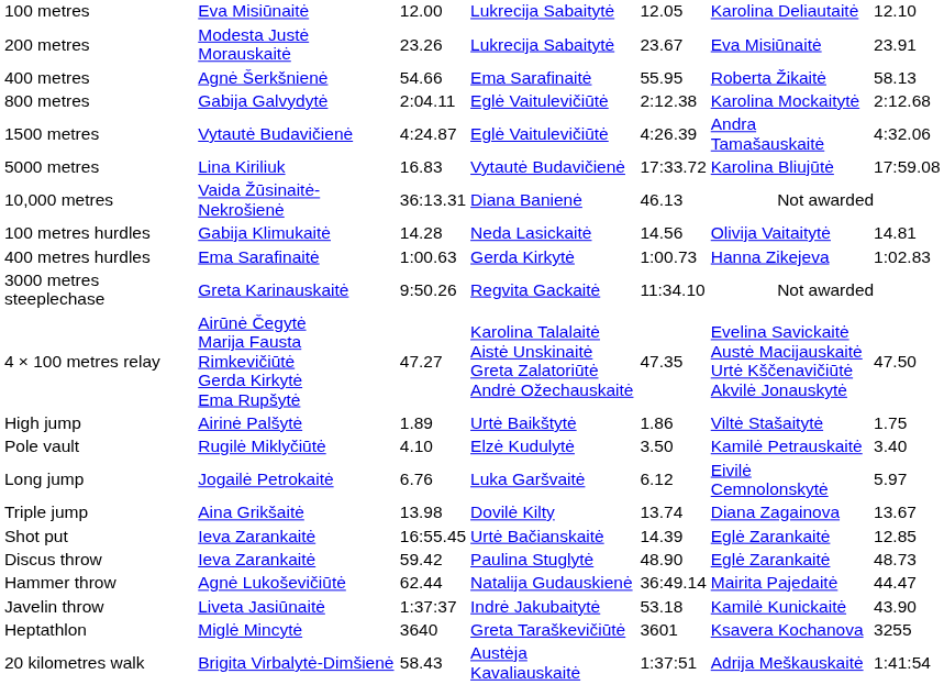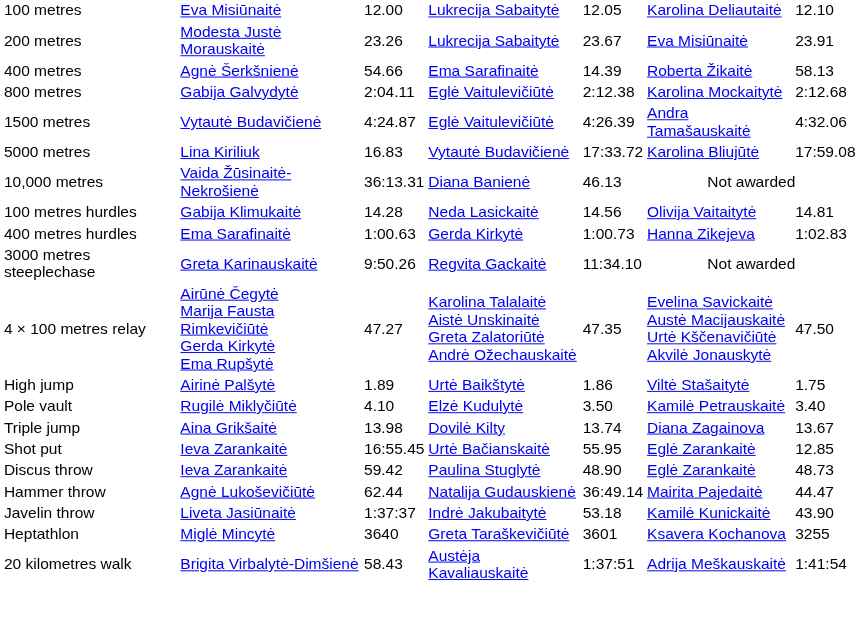400 metres | column 5: 55.95 -> 14.39
- row: Long jump | Jogailė Petrokaitė | 6.76 | Luka Garšvaitė | 6.12 | Eivilė Cemnolonskytė | 5.97
Shot put | column 5: 14.39 -> 55.95
